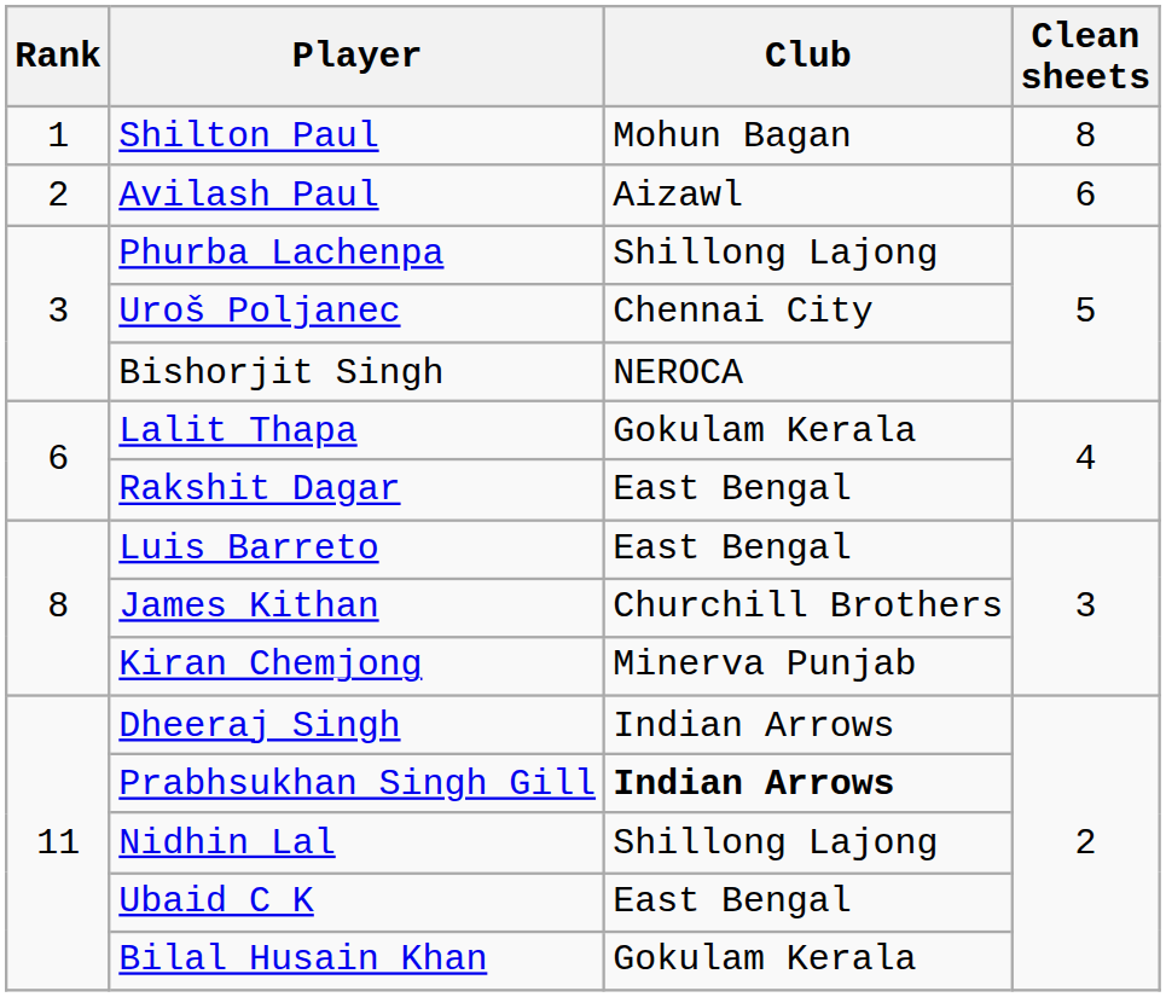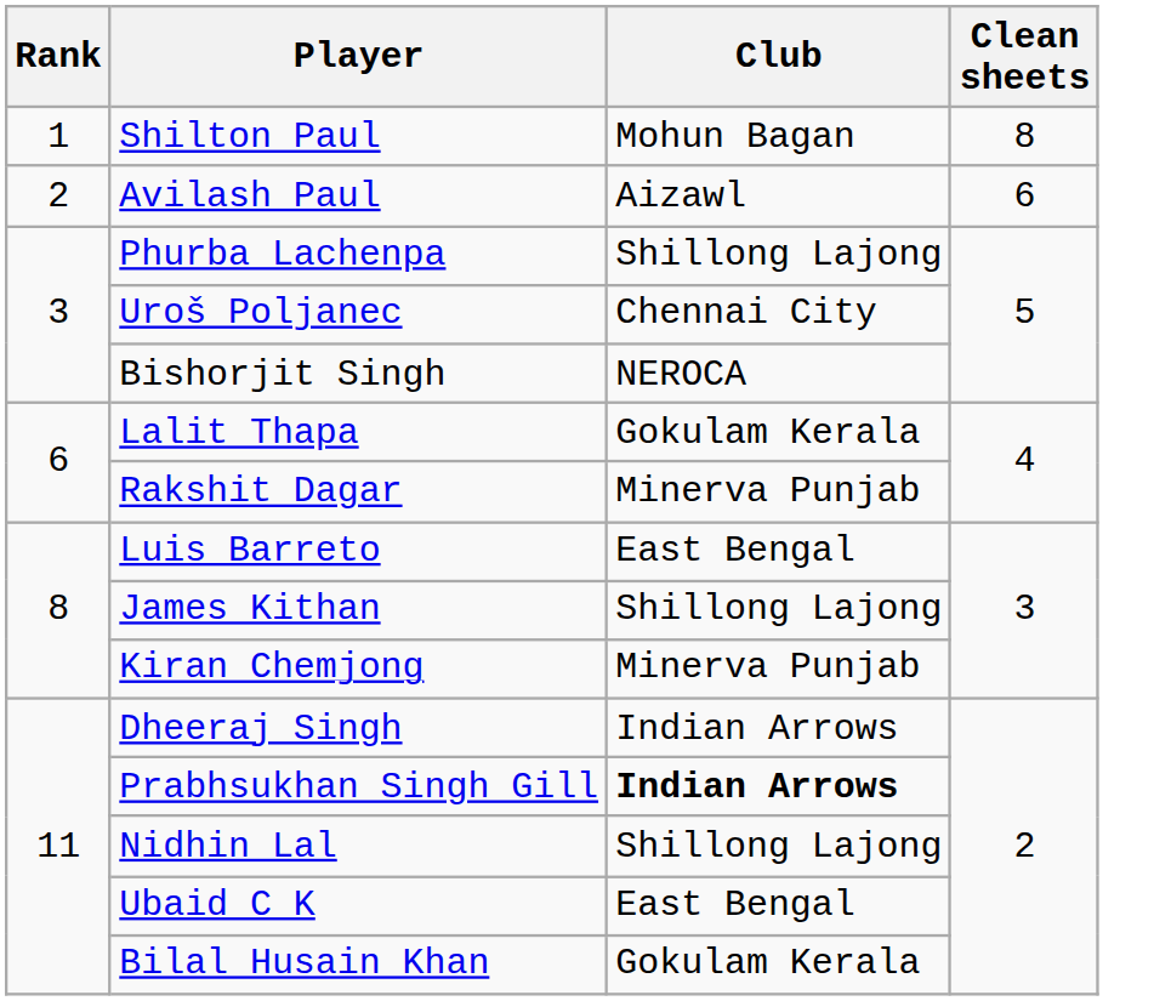Rakshit Dagar | Club: East Bengal -> Minerva Punjab
James Kithan | Club: Churchill Brothers -> Shillong Lajong
